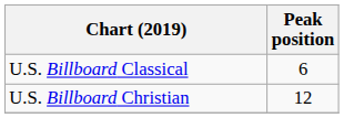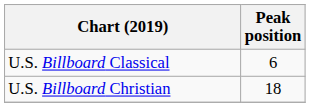U.S. Billboard Christian | Peak position: 12 -> 18
